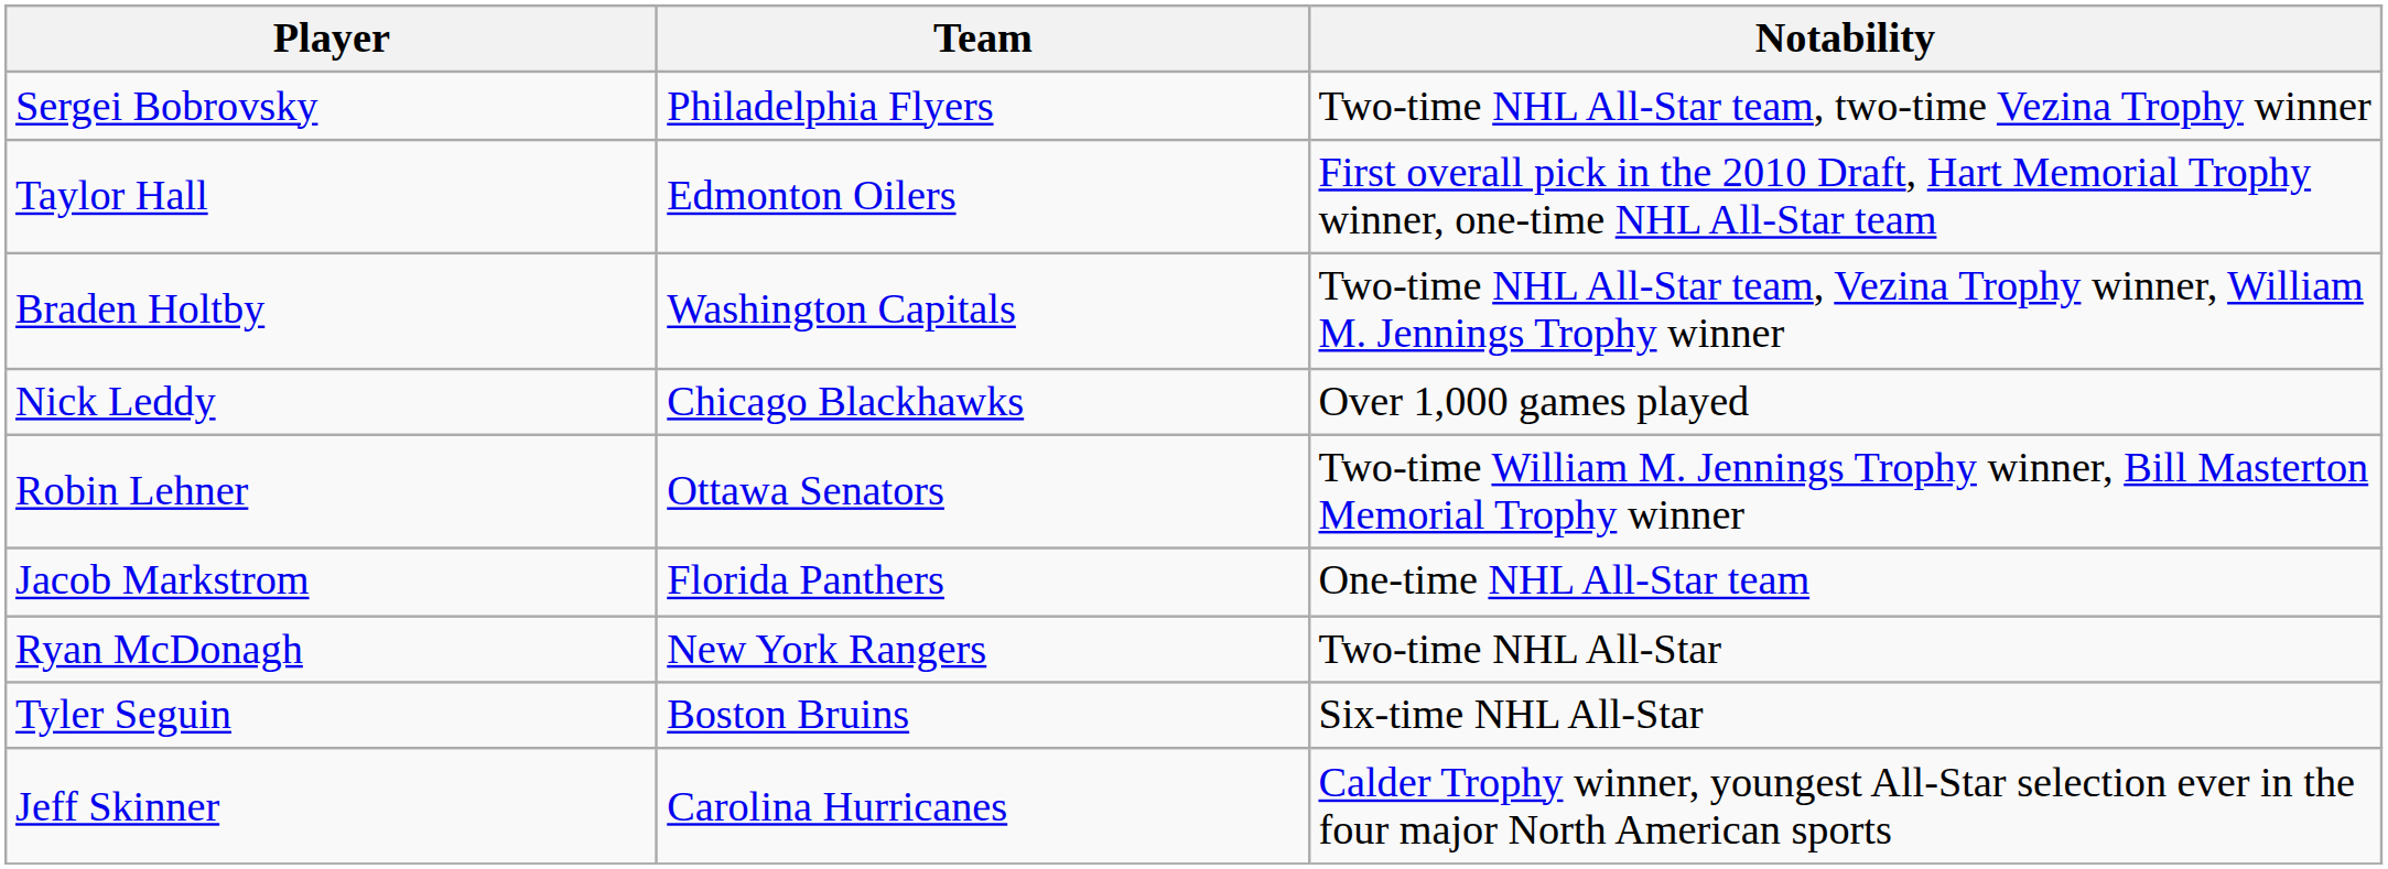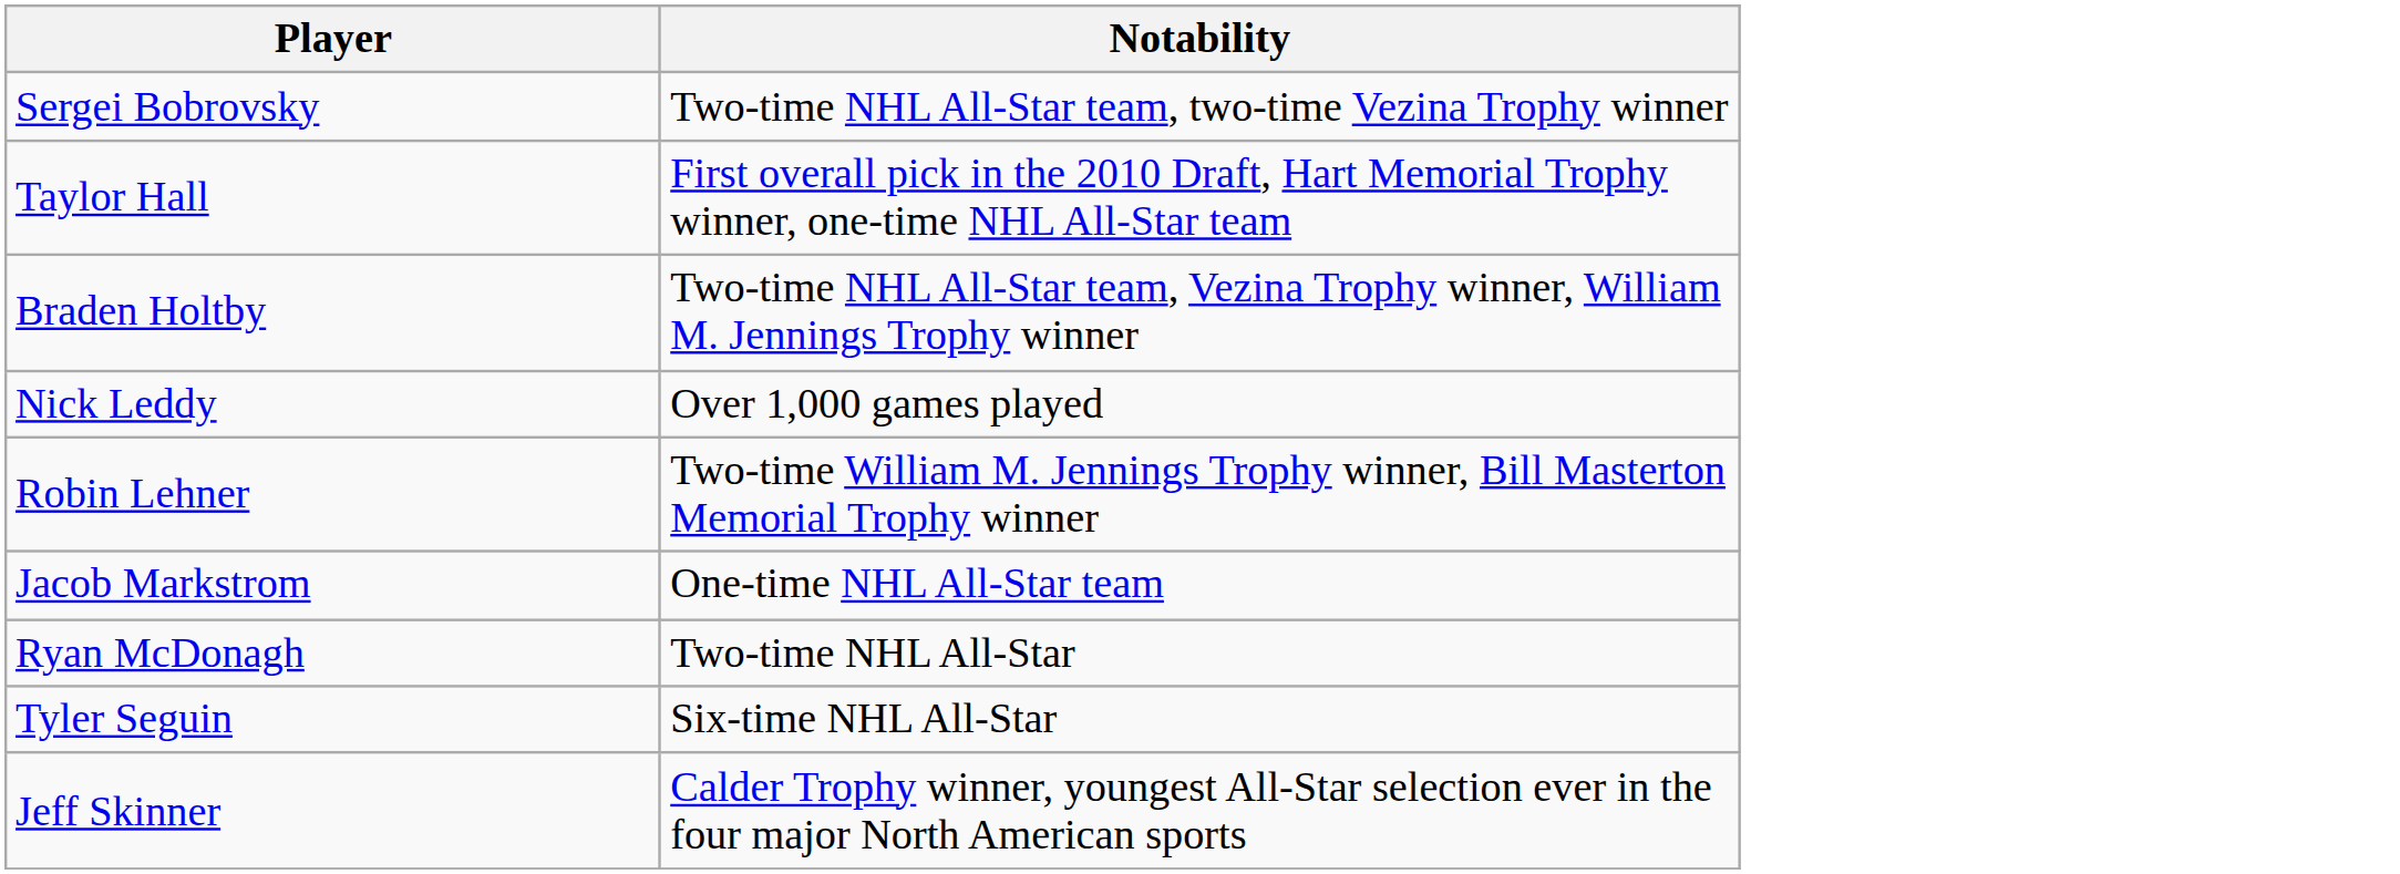- column: Team | Philadelphia Flyers | Edmonton Oilers | Washington Capitals | Chicago Blackhawks | Ottawa Senators | Florida Panthers | New York Rangers | Boston Bruins | Carolina Hurricanes
